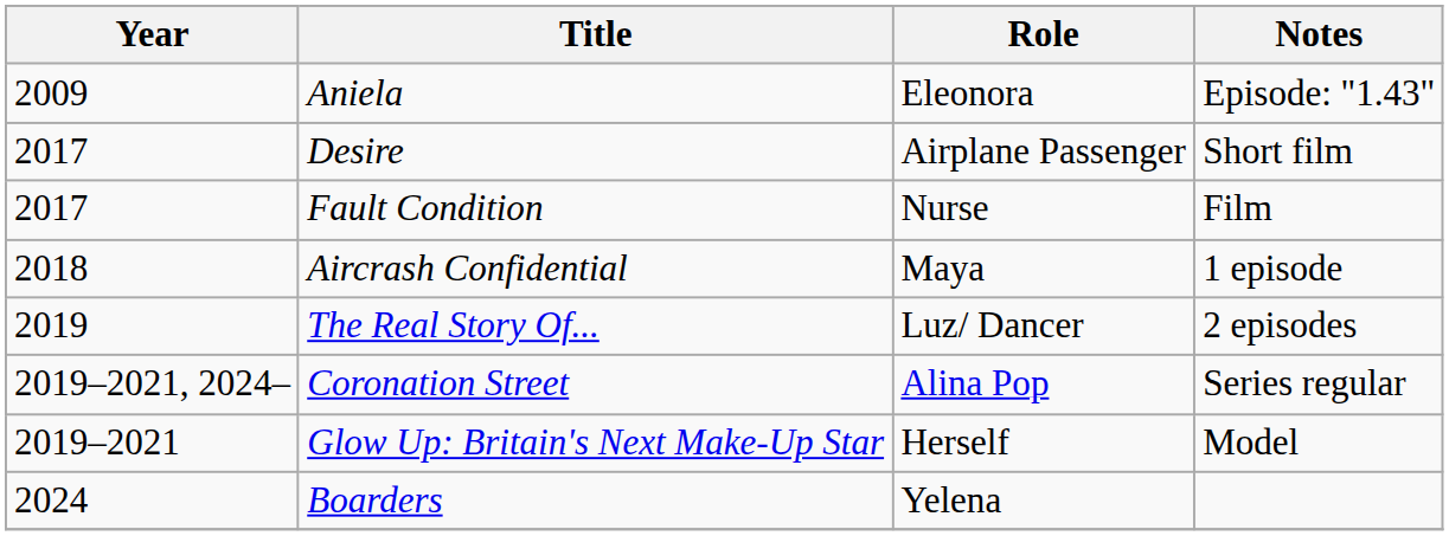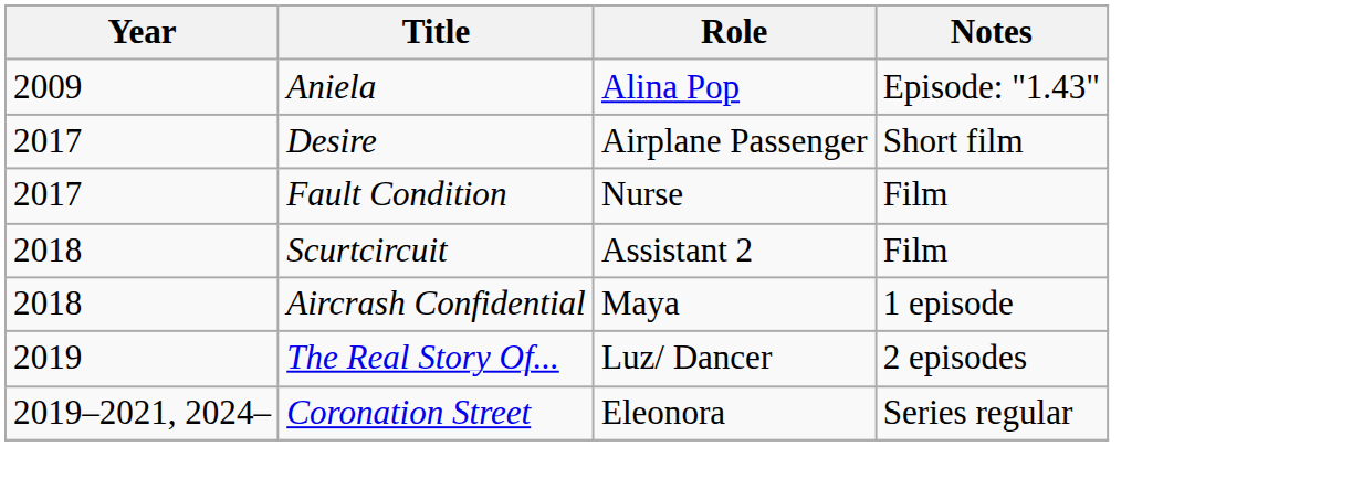Aniela | Role: Eleonora -> Alina Pop
+ row: 2018 | Scurtcircuit | Assistant 2 | Film
Coronation Street | Role: Alina Pop -> Eleonora
- row: 2019–2021 | Glow Up: Britain's Next Make-Up Star | Herself | Model
- row: 2024 | Boarders | Yelena
